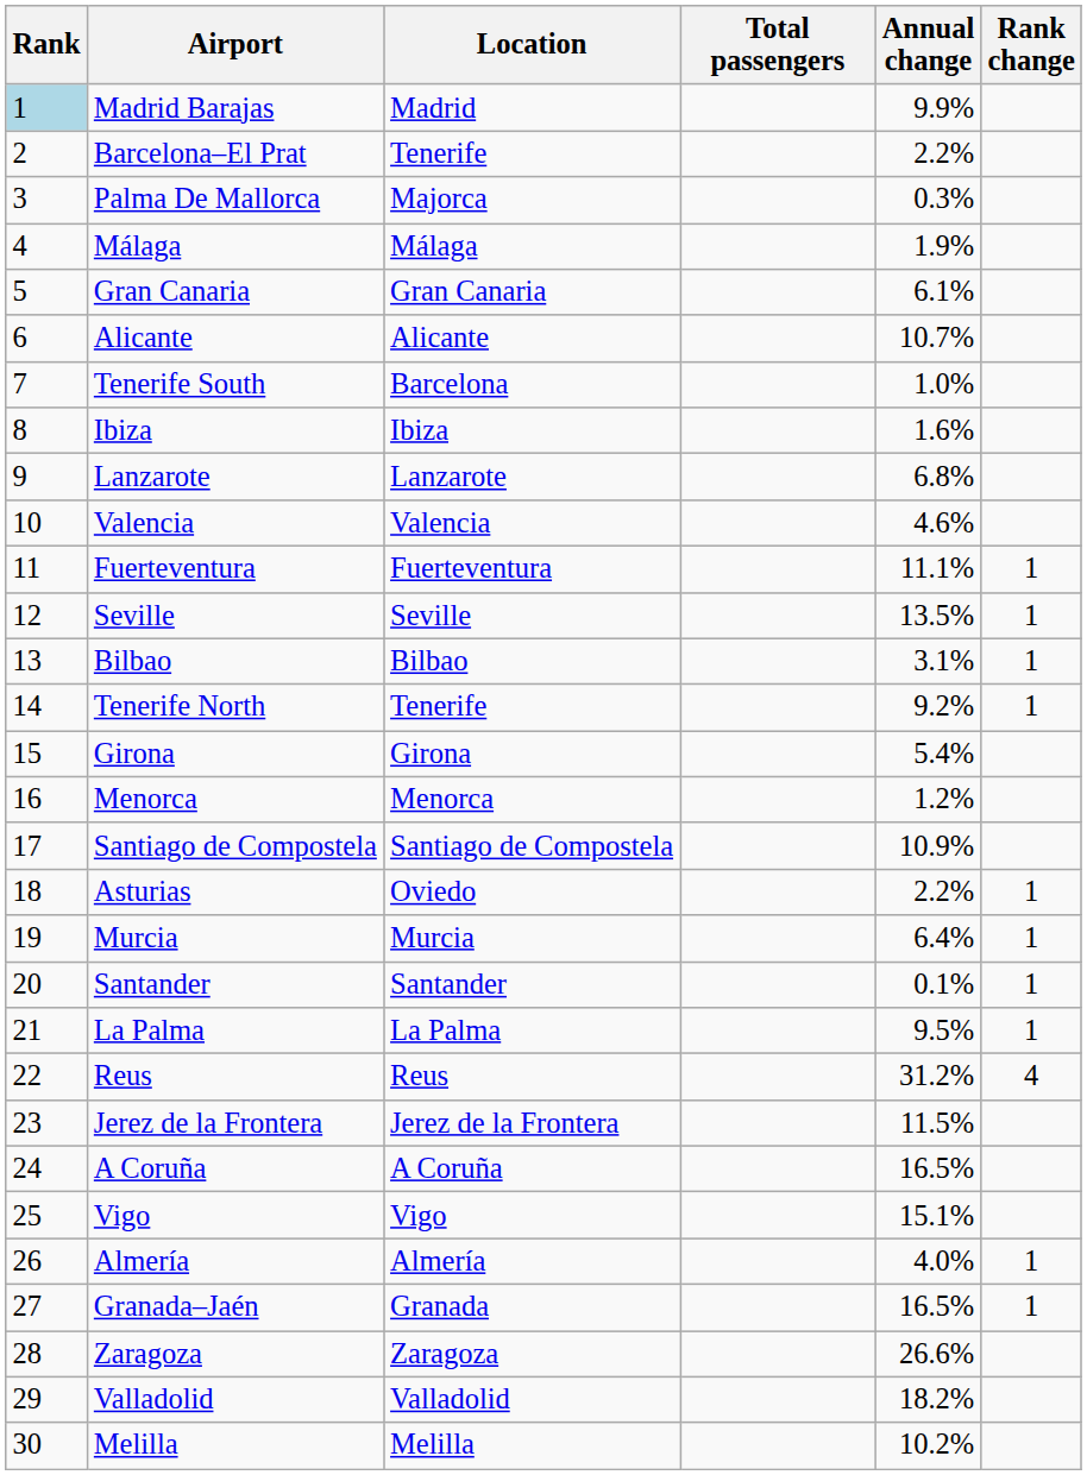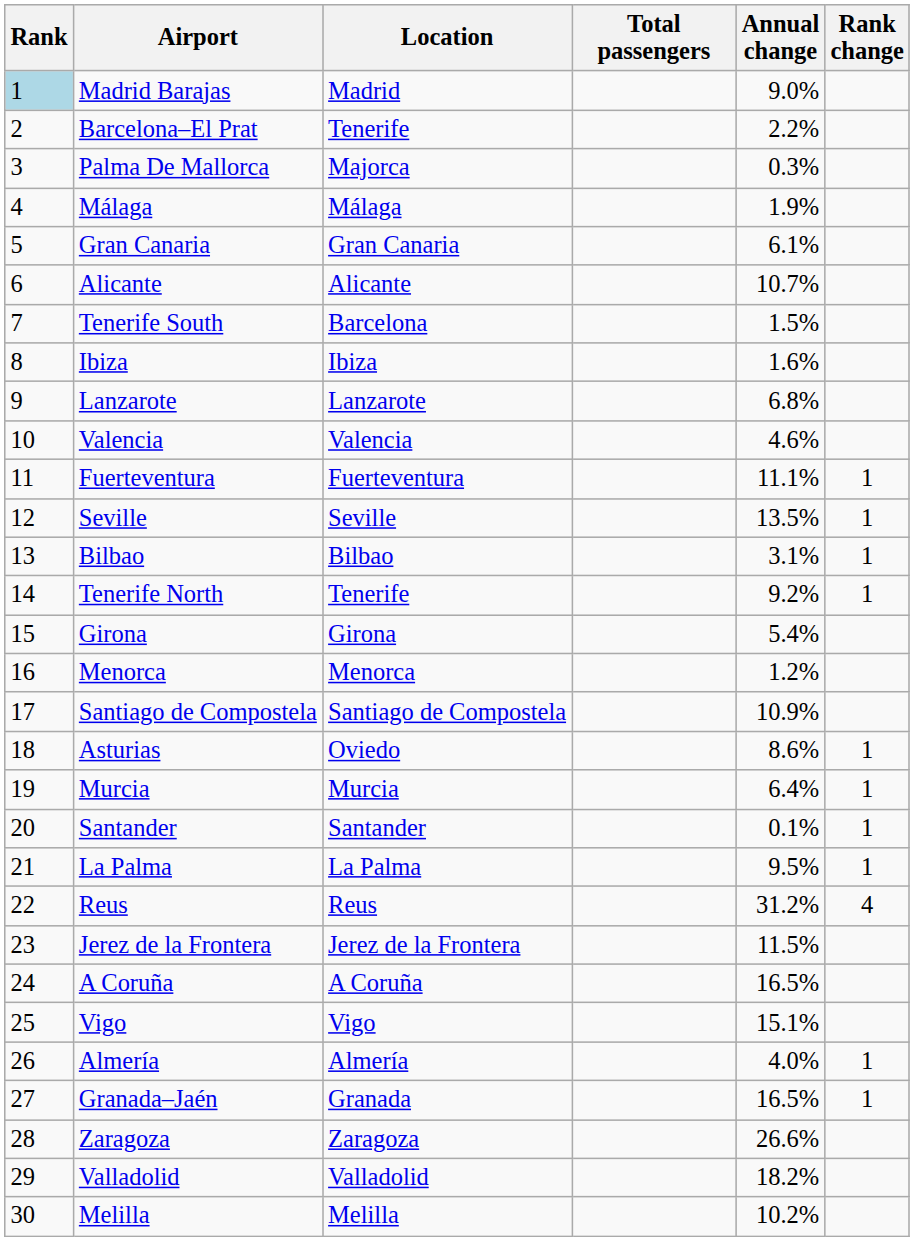Madrid Barajas | Annual change: 9.9% -> 9.0%
Tenerife South | Annual change: 1.0% -> 1.5%
Asturias | Annual change: 2.2% -> 8.6%
